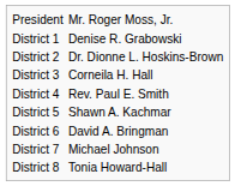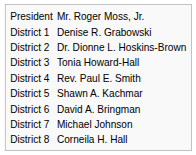District 3 | column 2: Corneila H. Hall -> Tonia Howard-Hall
District 8 | column 2: Tonia Howard-Hall -> Corneila H. Hall
